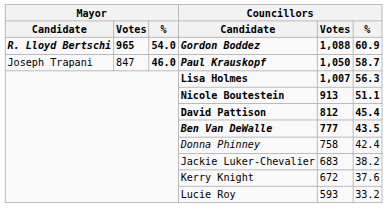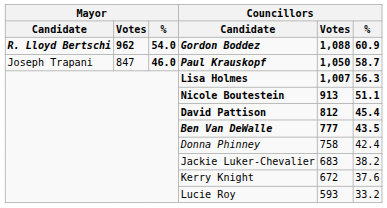Gordon Boddez | Mayor / Votes: 965 -> 962
